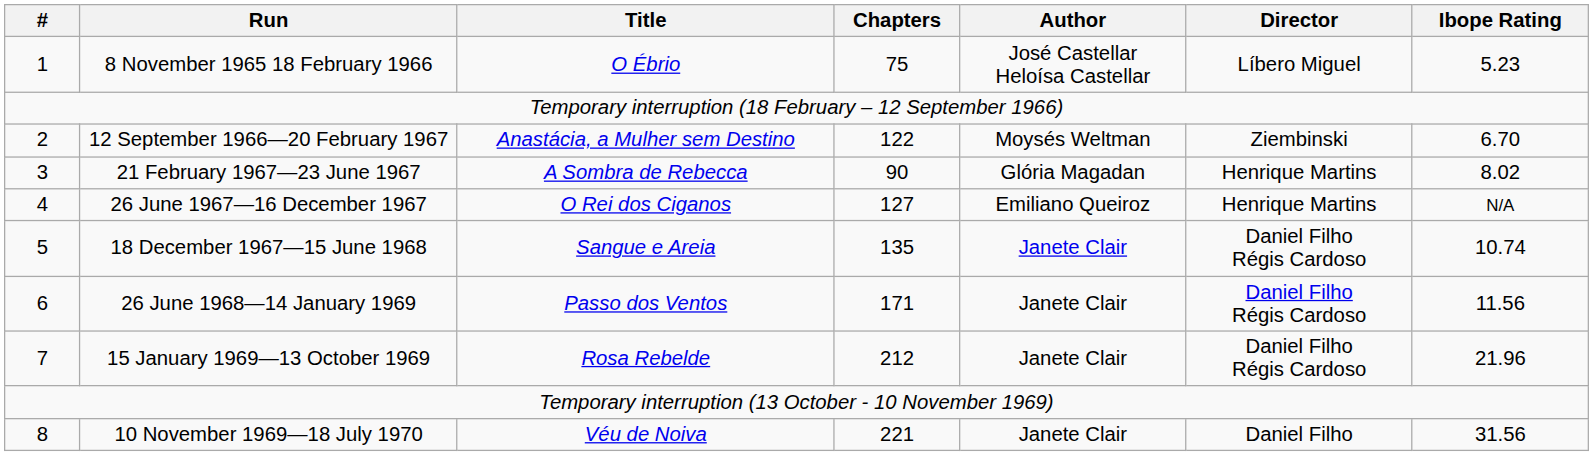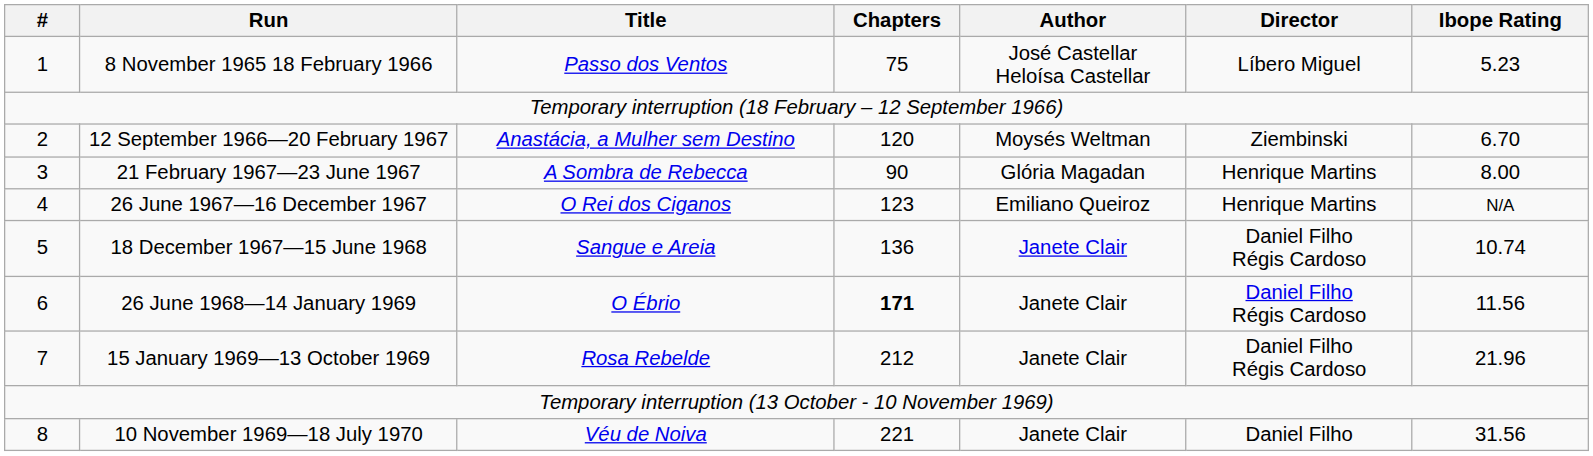8 November 1965 18 February 1966 | Title: O Ébrio -> Passo dos Ventos
12 September 1966—20 February 1967 | Chapters: 122 -> 120
21 February 1967—23 June 1967 | Ibope Rating: 8.02 -> 8.00
26 June 1967—16 December 1967 | Chapters: 127 -> 123
18 December 1967—15 June 1968 | Chapters: 135 -> 136
26 June 1968—14 January 1969 | Title: Passo dos Ventos -> O Ébrio
26 June 1968—14 January 1969 | Chapters: normal -> bold
